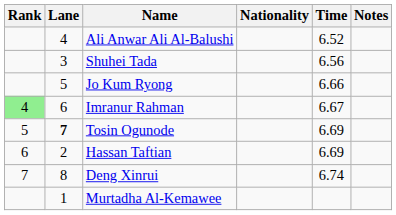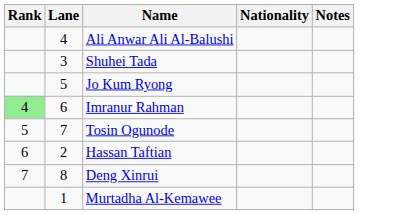- column: Time | 6.52 | 6.56 | 6.66 | 6.67 | 6.69 | 6.69 | 6.74
Tosin Ogunode | Lane: bold -> normal
